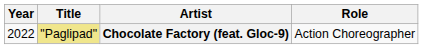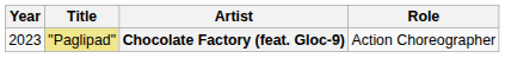Chocolate Factory (feat. Gloc-9) | Year: 2022 -> 2023
